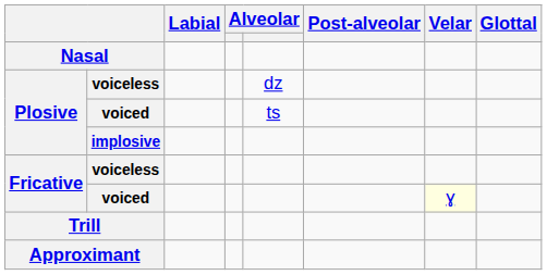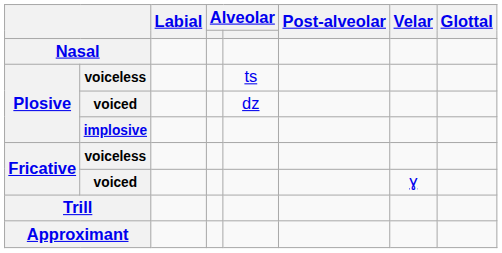Plosive / voiceless | column 5: dz -> ts
Plosive / voiced | column 5: ts -> dz
Fricative / voiced | Velar: lightyellow background -> no background
